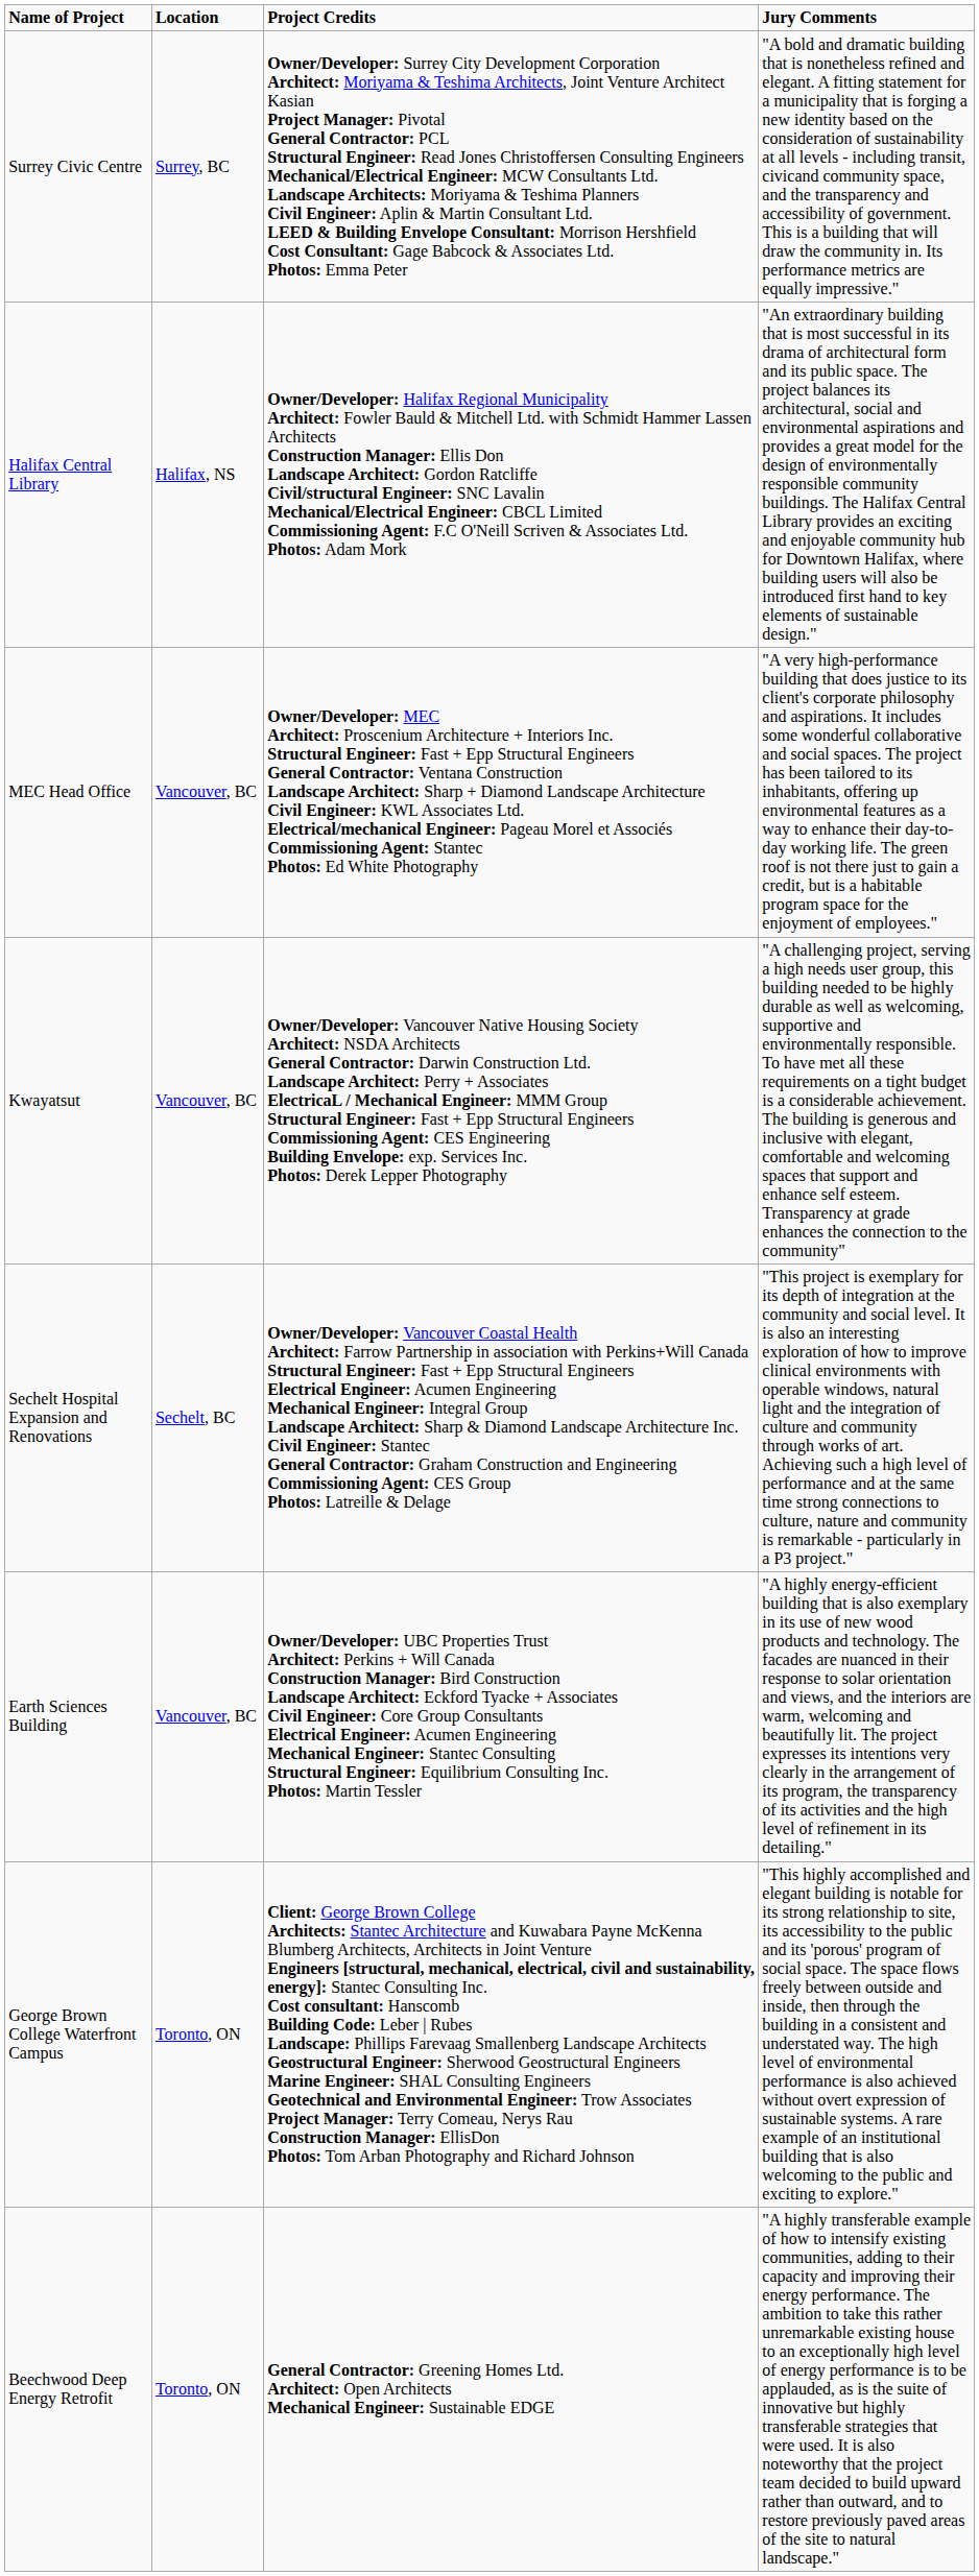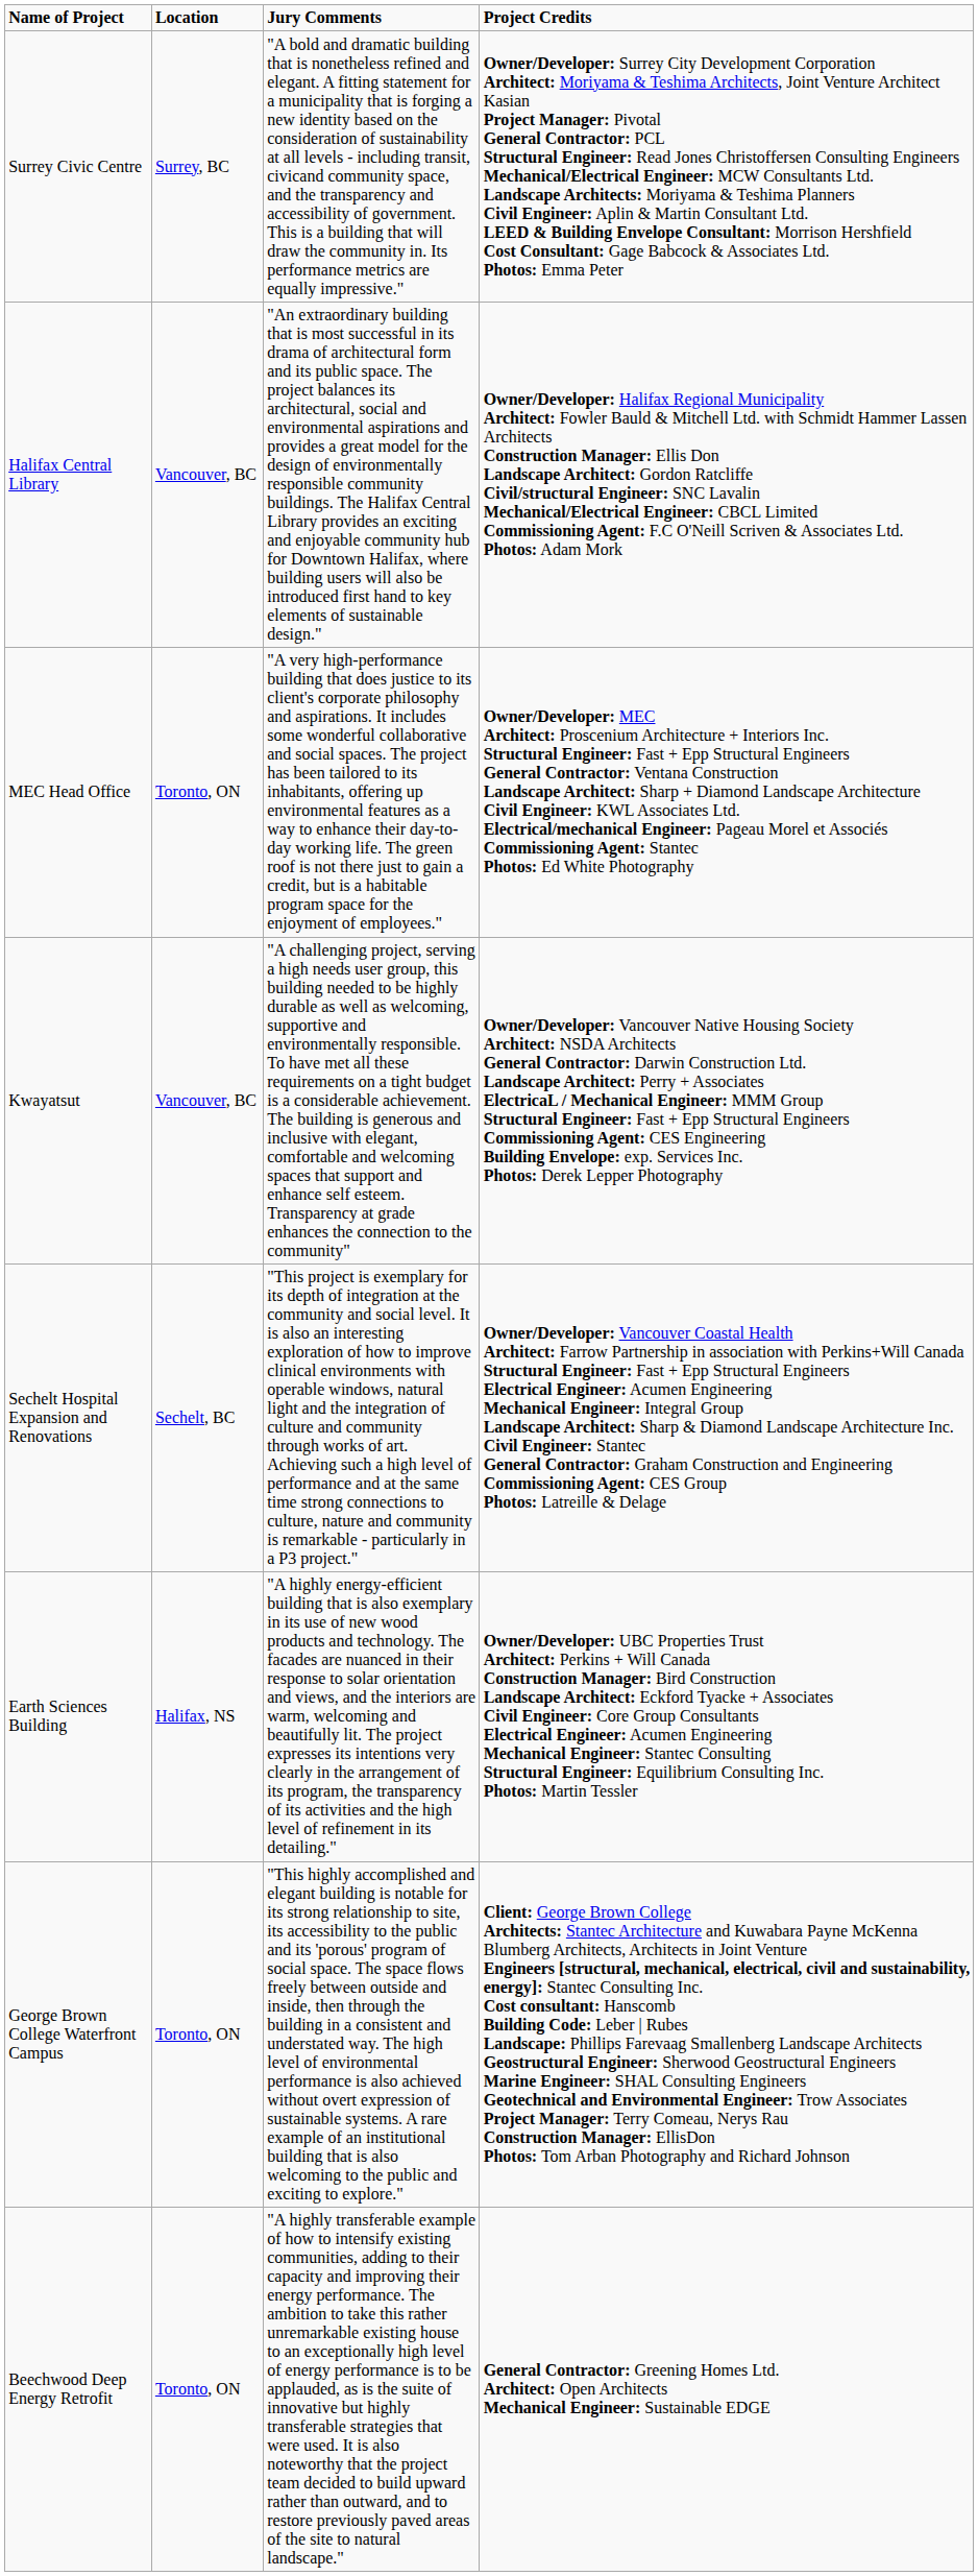columns swapped: Jury Comments <-> Project Credits
Halifax Central Library | Location: Halifax, NS -> Vancouver, BC
MEC Head Office | Location: Vancouver, BC -> Toronto, ON
Earth Sciences Building | Location: Vancouver, BC -> Halifax, NS
